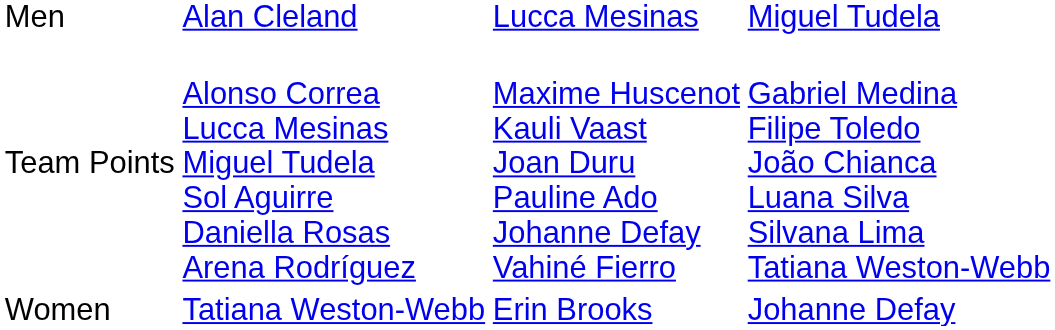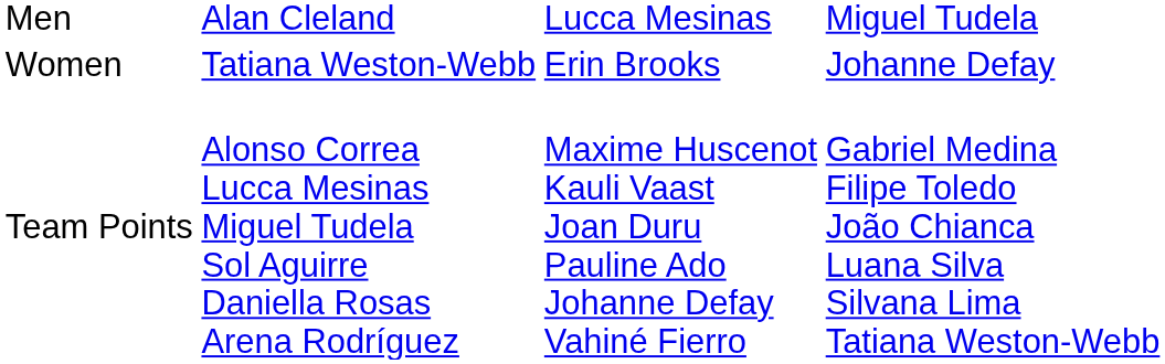rows swapped: Women <-> Team Points
